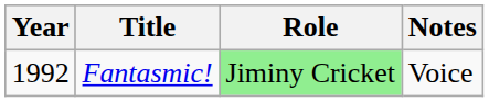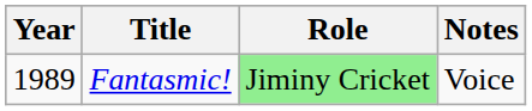Fantasmic! | Year: 1992 -> 1989
